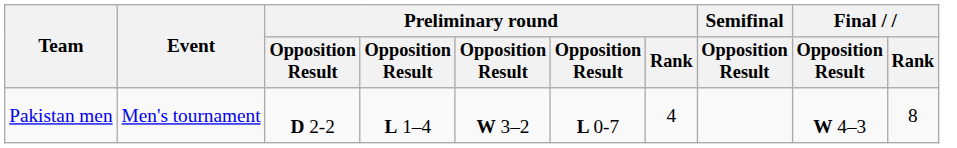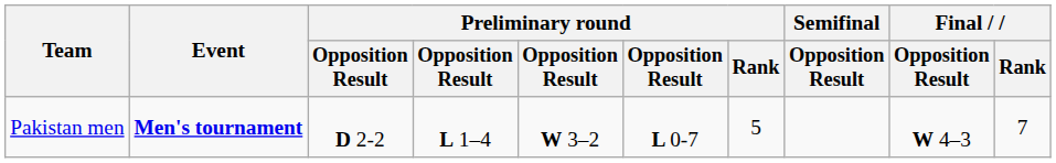Pakistan men | Event: normal -> bold
Pakistan men | Preliminary round / Rank: 4 -> 5
Pakistan men | Final / Rank: 8 -> 7
